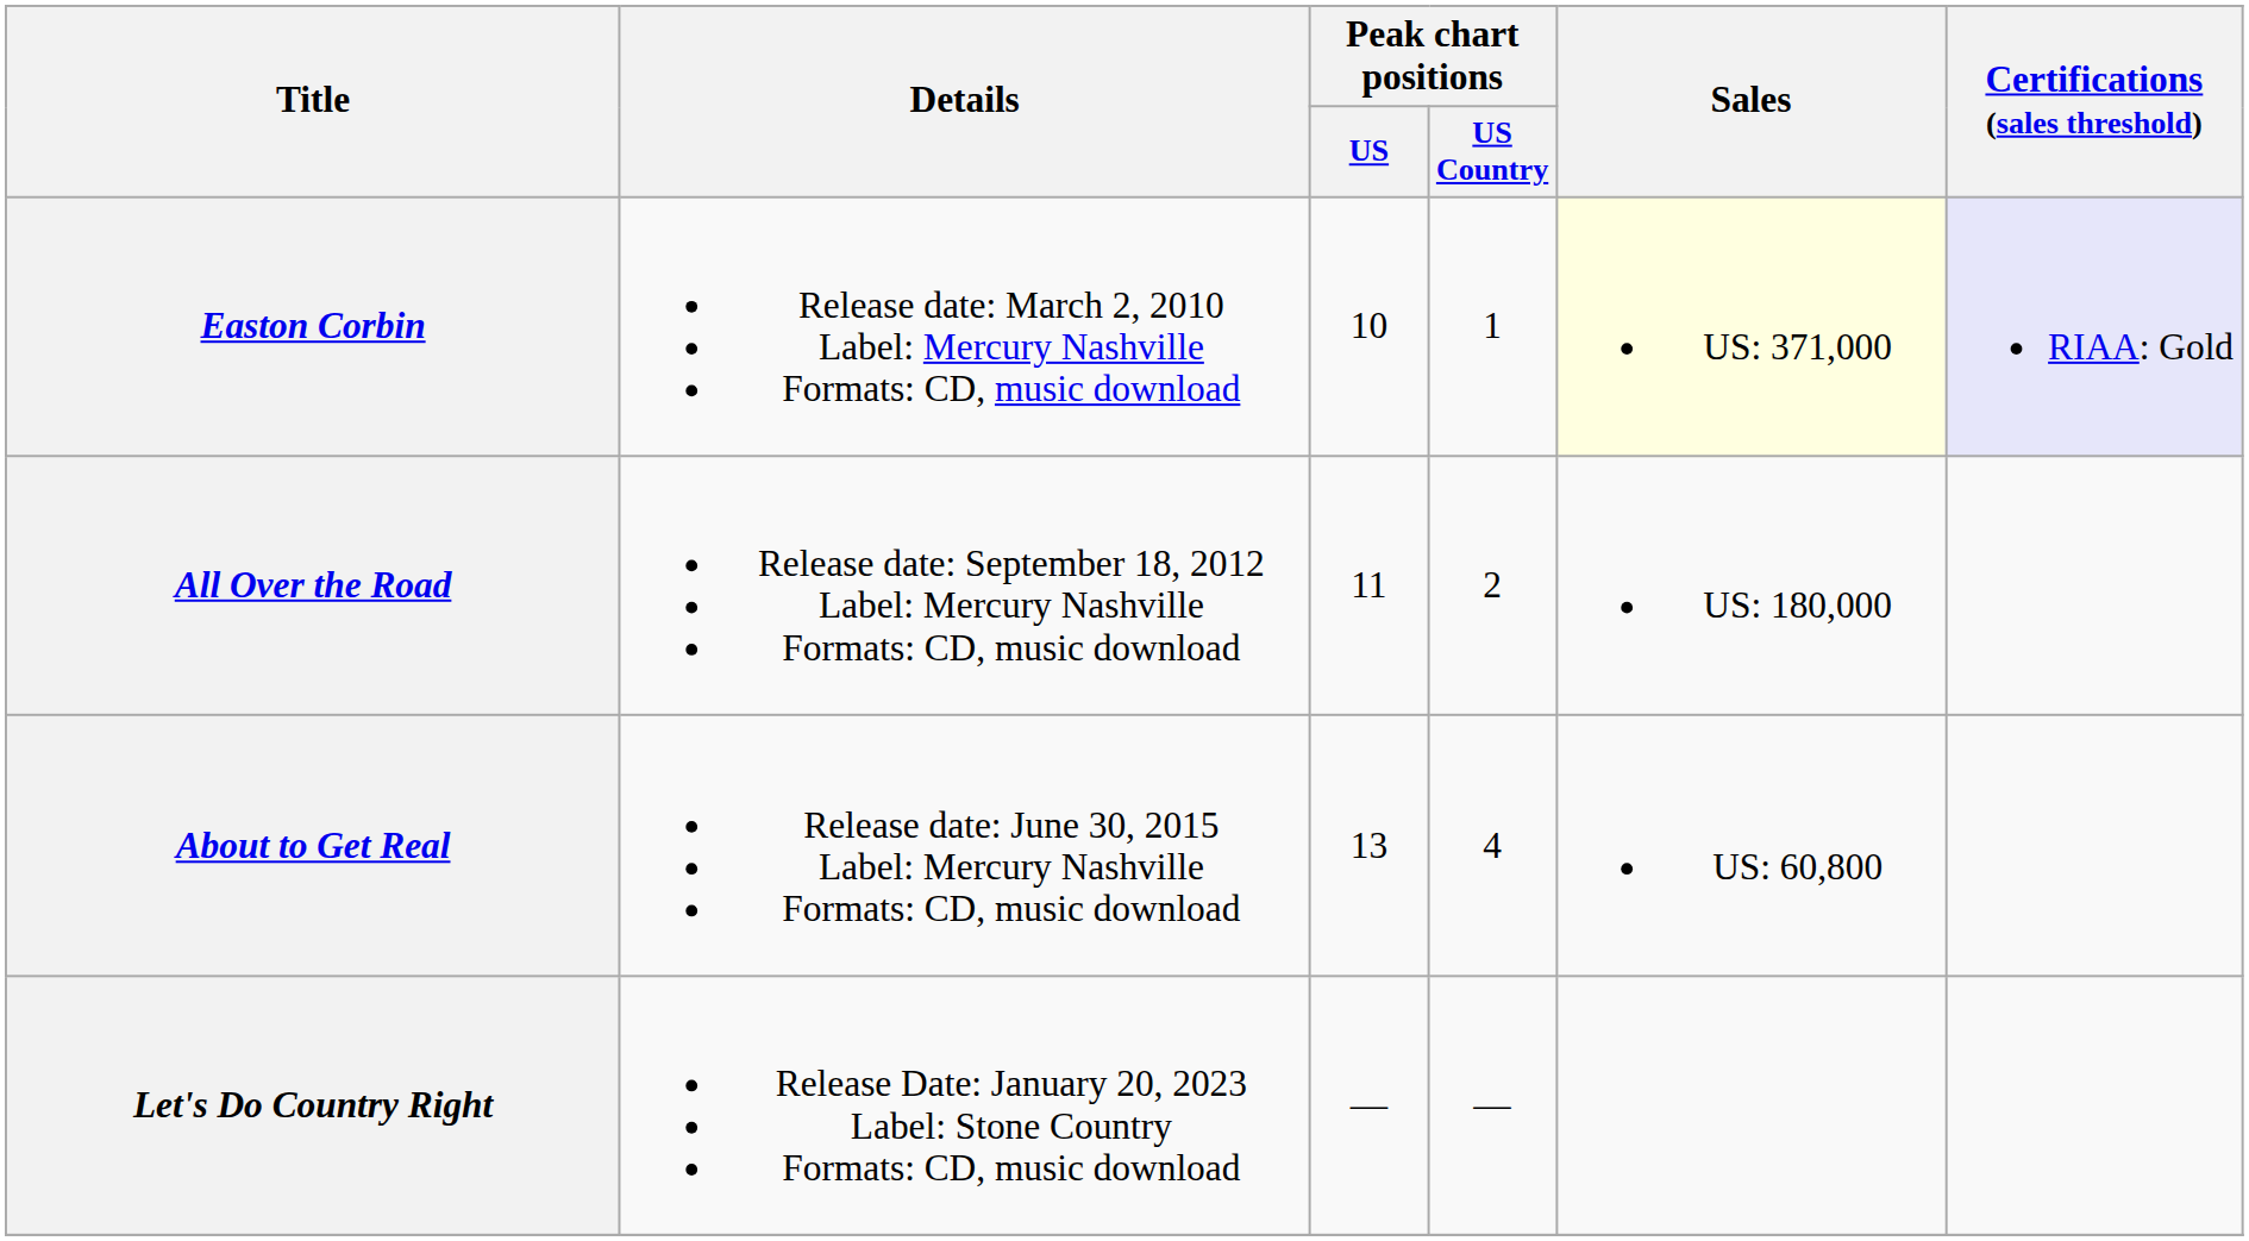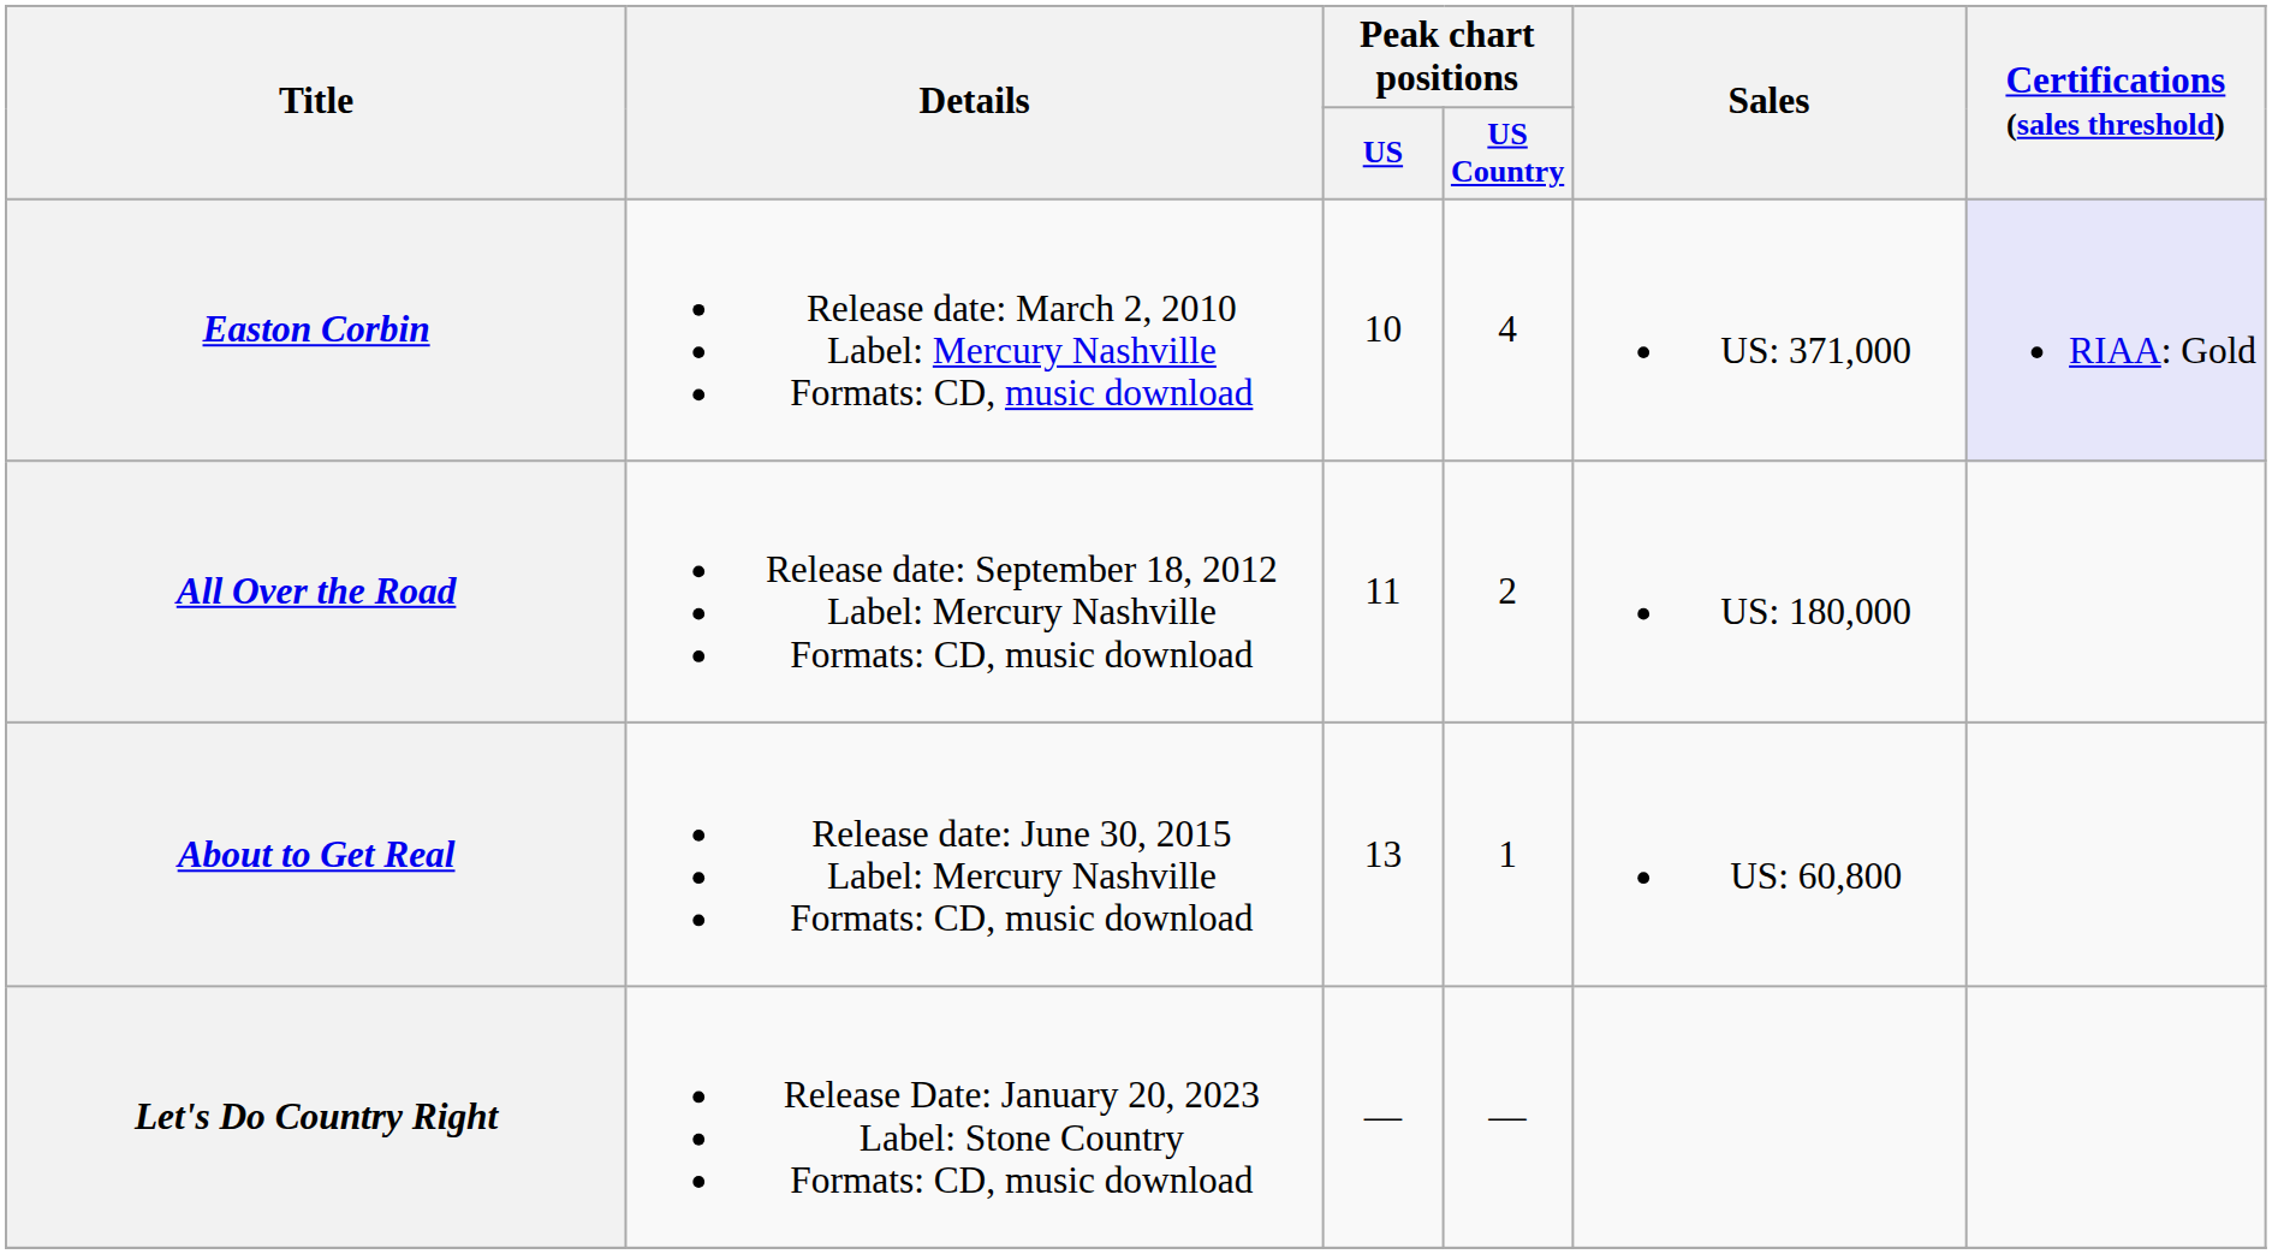Easton Corbin | Peak chart positions / US Country: 1 -> 4
Easton Corbin | Sales: lightyellow background -> no background
About to Get Real | Peak chart positions / US Country: 4 -> 1
